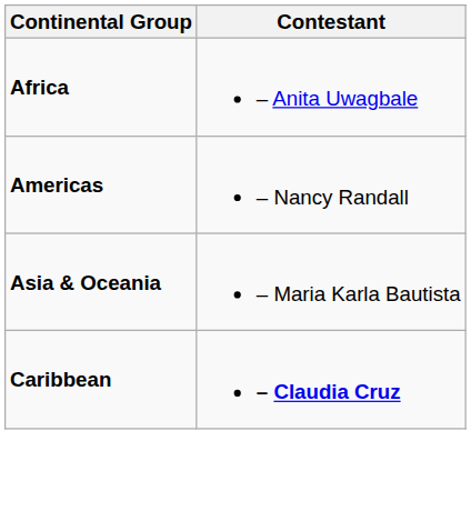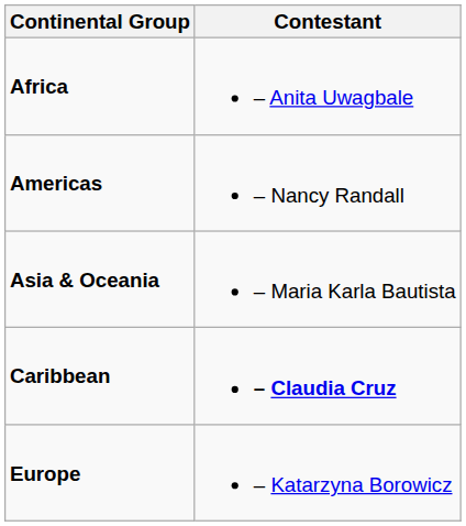+ row: Europe | – Katarzyna Borowicz
